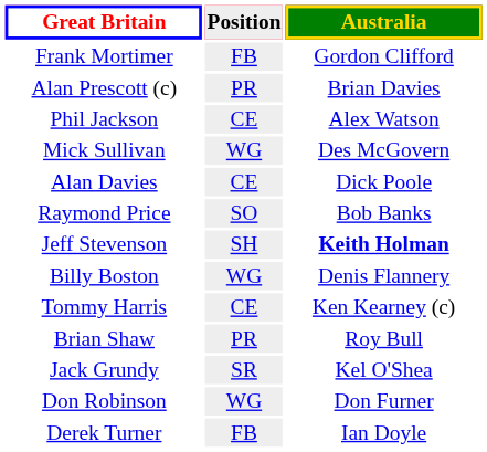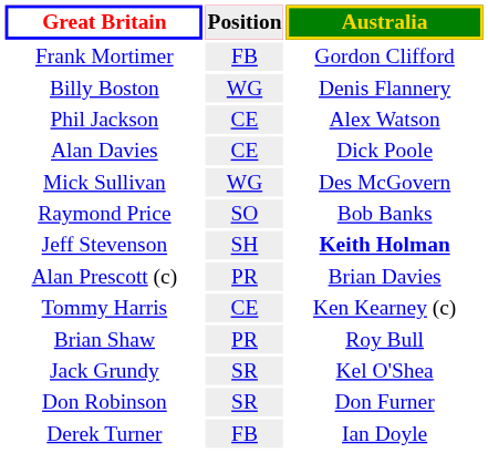rows swapped: Billy Boston <-> Alan Prescott (c)
rows swapped: Alan Davies <-> Mick Sullivan
Don Robinson | Position: WG -> SR
